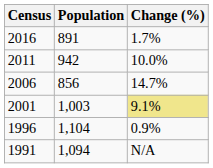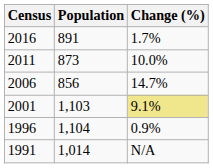2011 | Population: 942 -> 873
2001 | Population: 1,003 -> 1,103
1991 | Population: 1,094 -> 1,014
